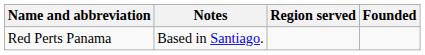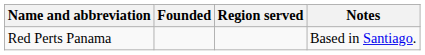columns swapped: Founded <-> Notes
